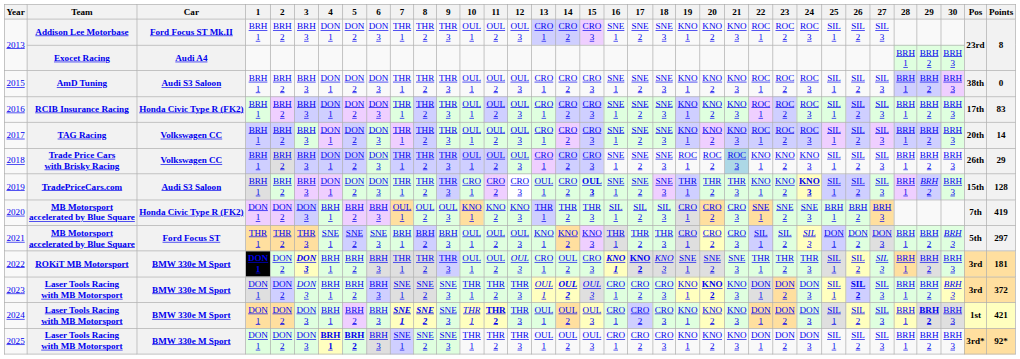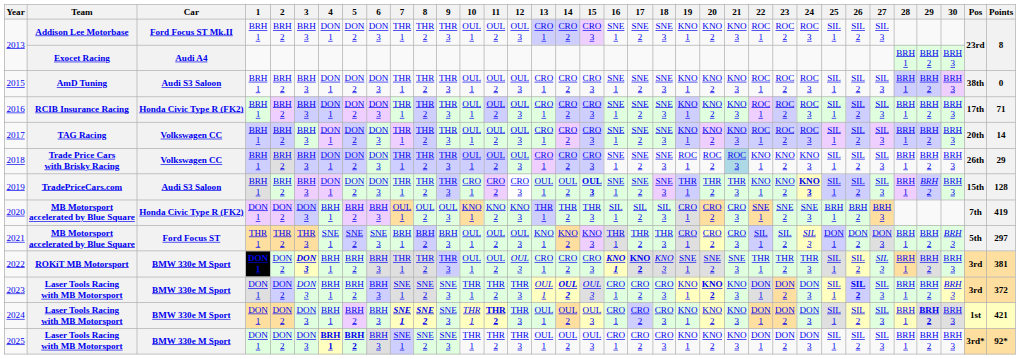2016 | Points: 83 -> 71
2019 | 14: CRO 2 -> OUL 2
2022 | 14: OUL 2 -> CRO 2
2022 | Points: 181 -> 381
